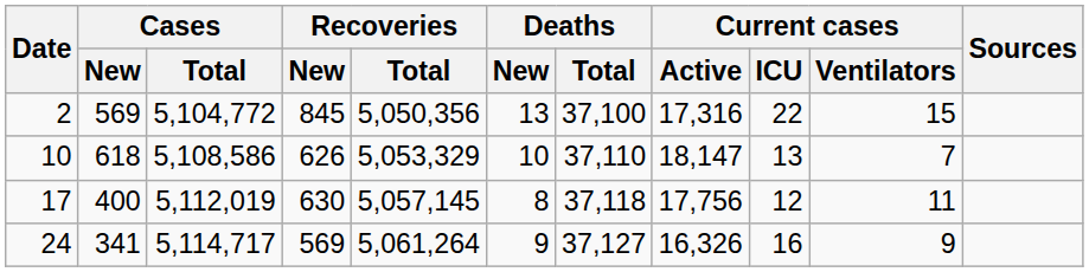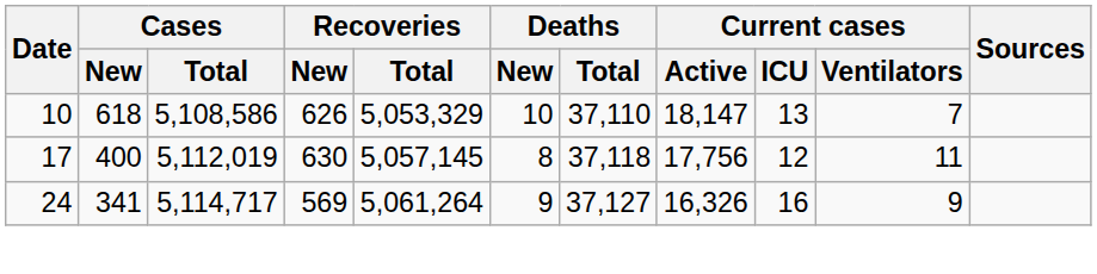- row: 2 | 569 | 5,104,772 | 845 | 5,050,356 | 13 | 37,100 | 17,316 | 22 | 15
